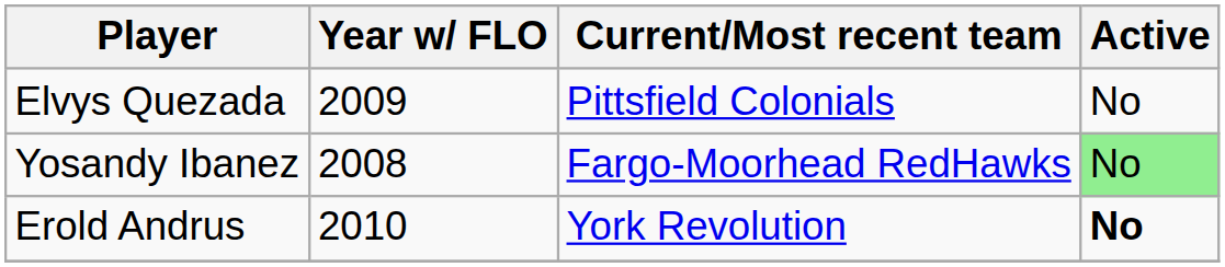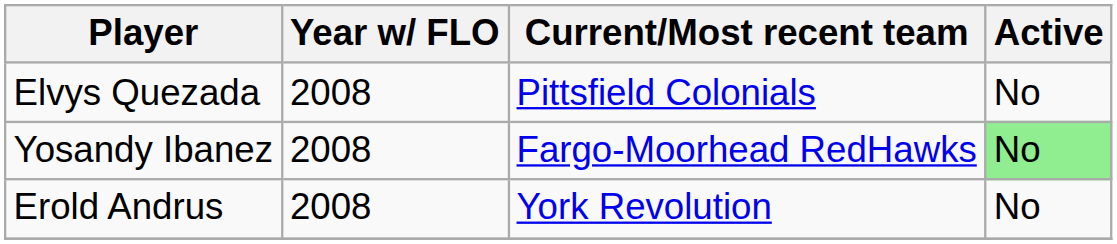Elvys Quezada | Year w/ FLO: 2009 -> 2008
Erold Andrus | Year w/ FLO: 2010 -> 2008
Erold Andrus | Active: bold -> normal
